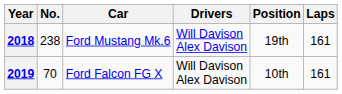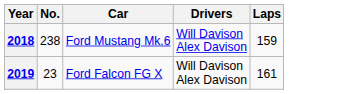- column: Position | 19th | 10th
2018 | Laps: 161 -> 159
2019 | No.: 70 -> 23
